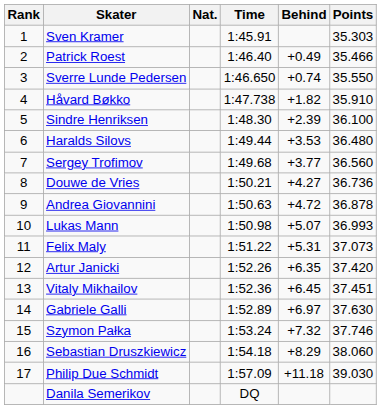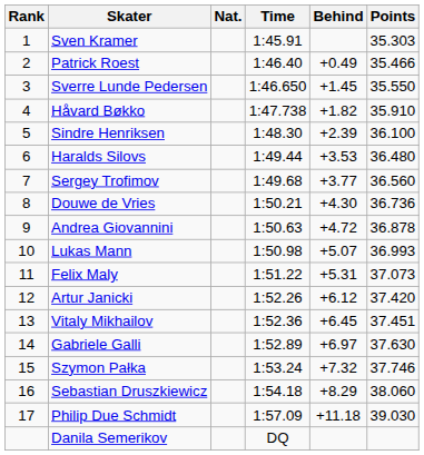Sverre Lunde Pedersen | Behind: +0.74 -> +1.45
Douwe de Vries | Behind: +4.27 -> +4.30
Artur Janicki | Behind: +6.35 -> +6.12
